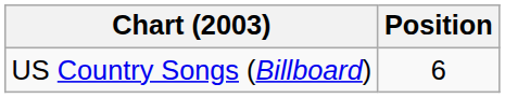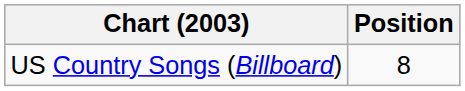US Country Songs (Billboard) | Position: 6 -> 8
